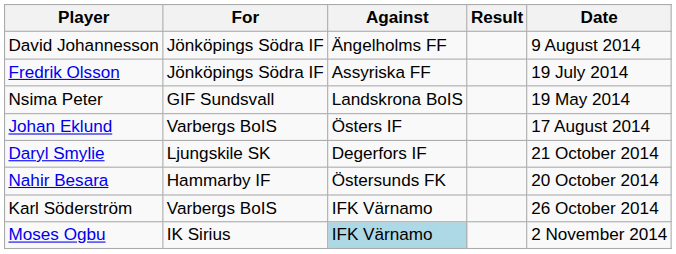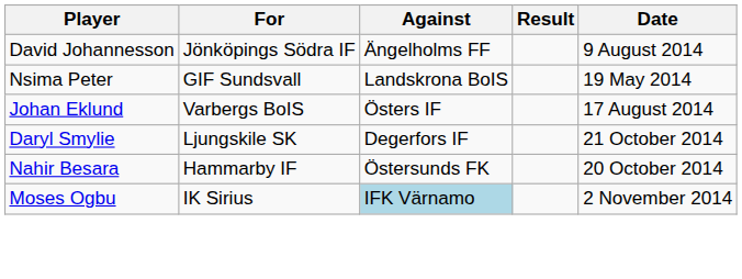- row: Fredrik Olsson | Jönköpings Södra IF | Assyriska FF | 19 July 2014
- row: Karl Söderström | Varbergs BoIS | IFK Värnamo | 26 October 2014
